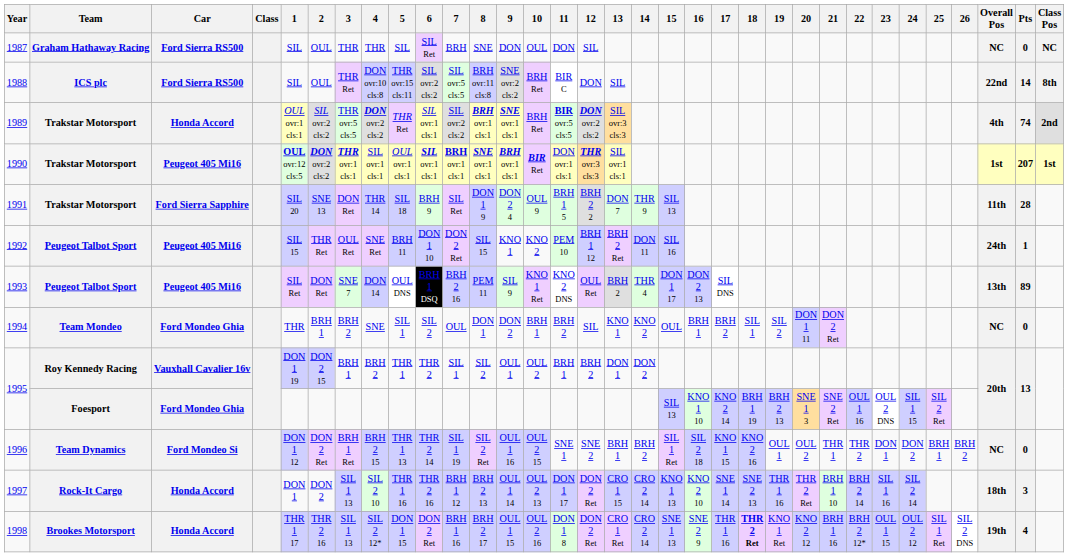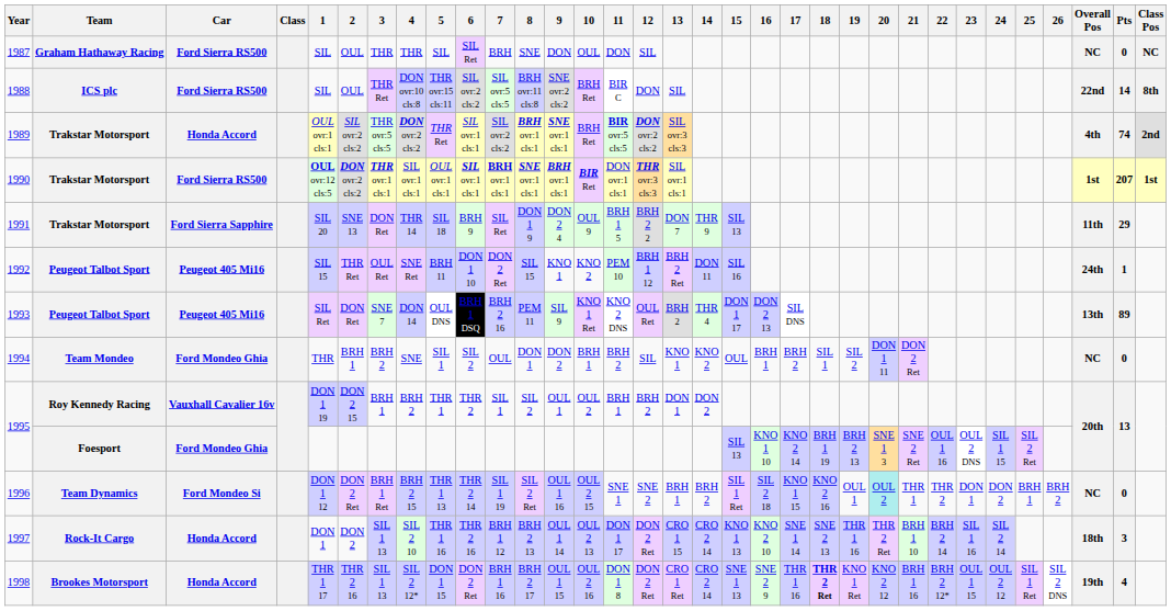1990 | Car: Peugeot 405 Mi16 -> Ford Sierra RS500
1991 | Pts: 28 -> 29
1996 | 20: no background -> paleturquoise background
